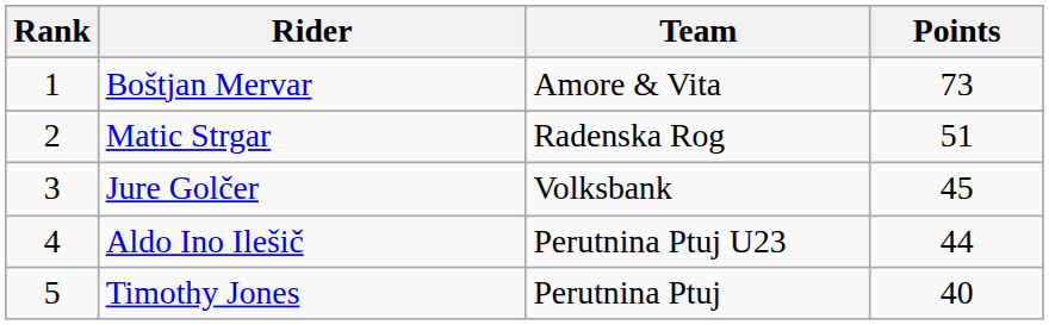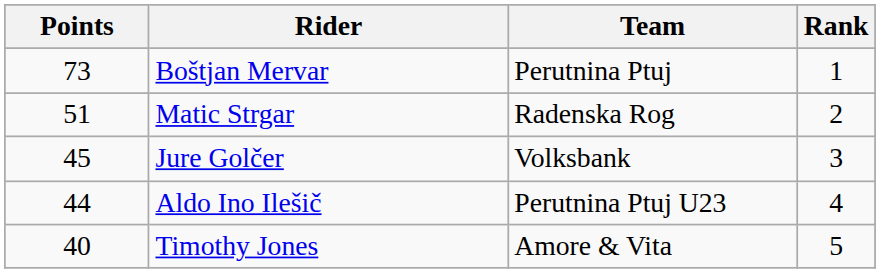columns swapped: Rank <-> Points
Boštjan Mervar | Team: Amore & Vita -> Perutnina Ptuj
Timothy Jones | Team: Perutnina Ptuj -> Amore & Vita
